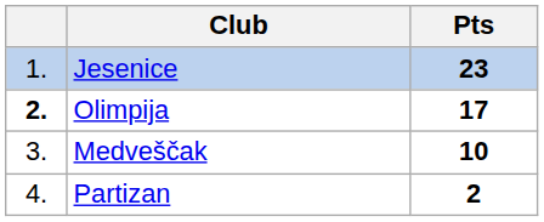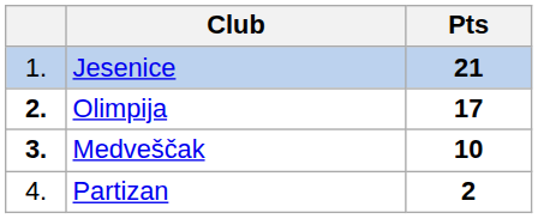Jesenice | Pts: 23 -> 21
Medveščak | column 1: normal -> bold
